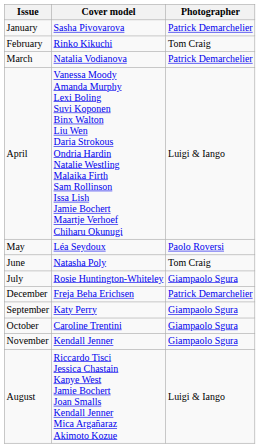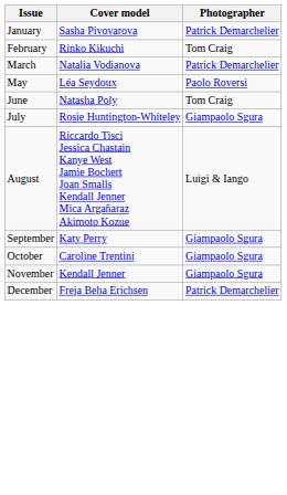- row: April | Vanessa Moody Amanda Murphy Lexi Boling Suvi Koponen Binx Walton Liu Wen Daria Strokous Ondria Hardin Natalie Westling Malaika Firth Sam Rollinson Issa Lish Jamie Bochert Maartje Verhoef Chiharu Okunugi | Luigi & Iango
rows swapped: August <-> December
